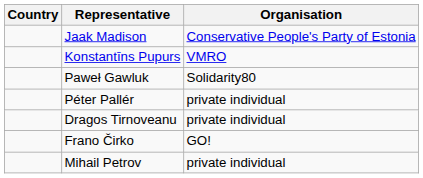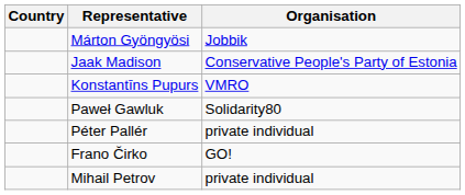+ row: Márton Gyöngyösi | Jobbik
- row: Dragos Tirnoveanu | private individual
